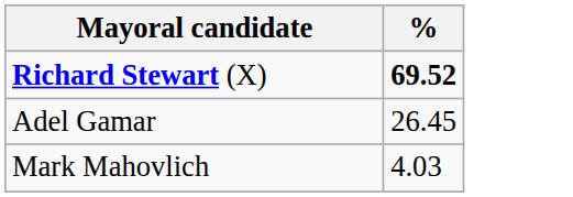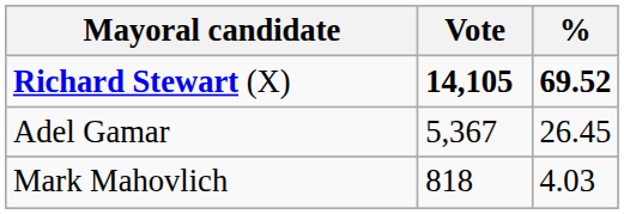+ column: Vote | 14,105 | 5,367 | 818
